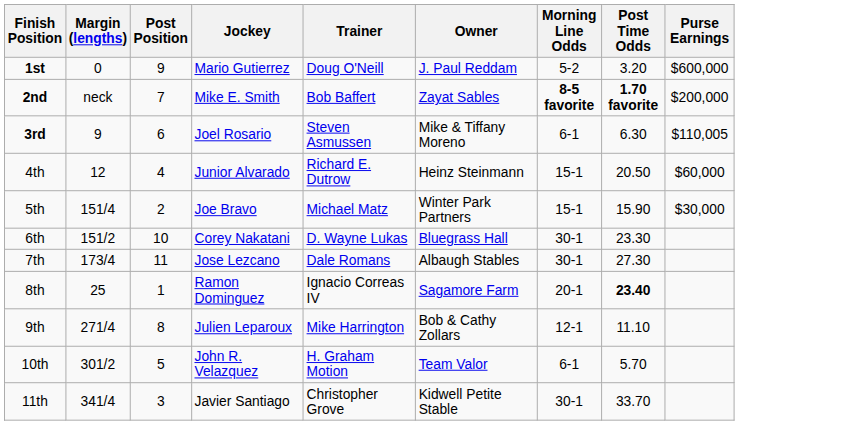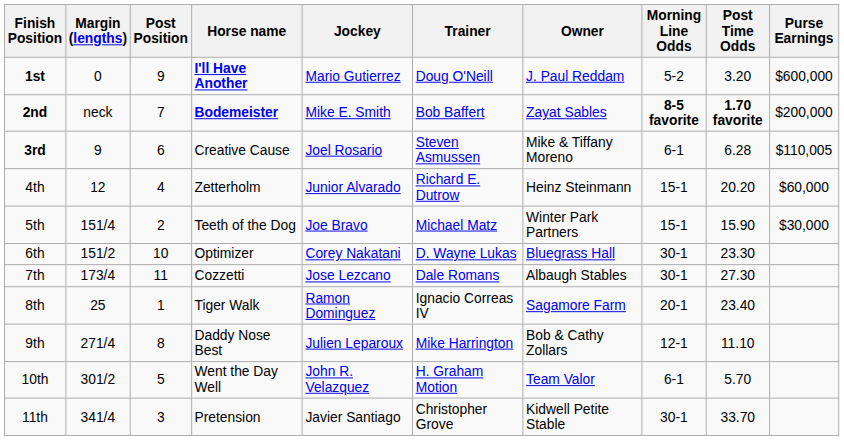+ column: Horse name | I'll Have Another | Bodemeister | Creative Cause | Zetterholm | Teeth of the Dog | Optimizer | Cozzetti | Tiger Walk | Daddy Nose Best | Went the Day Well | Pretension
3rd | Post Time Odds: 6.30 -> 6.28
4th | Post Time Odds: 20.50 -> 20.20
8th | Post Time Odds: bold -> normal
